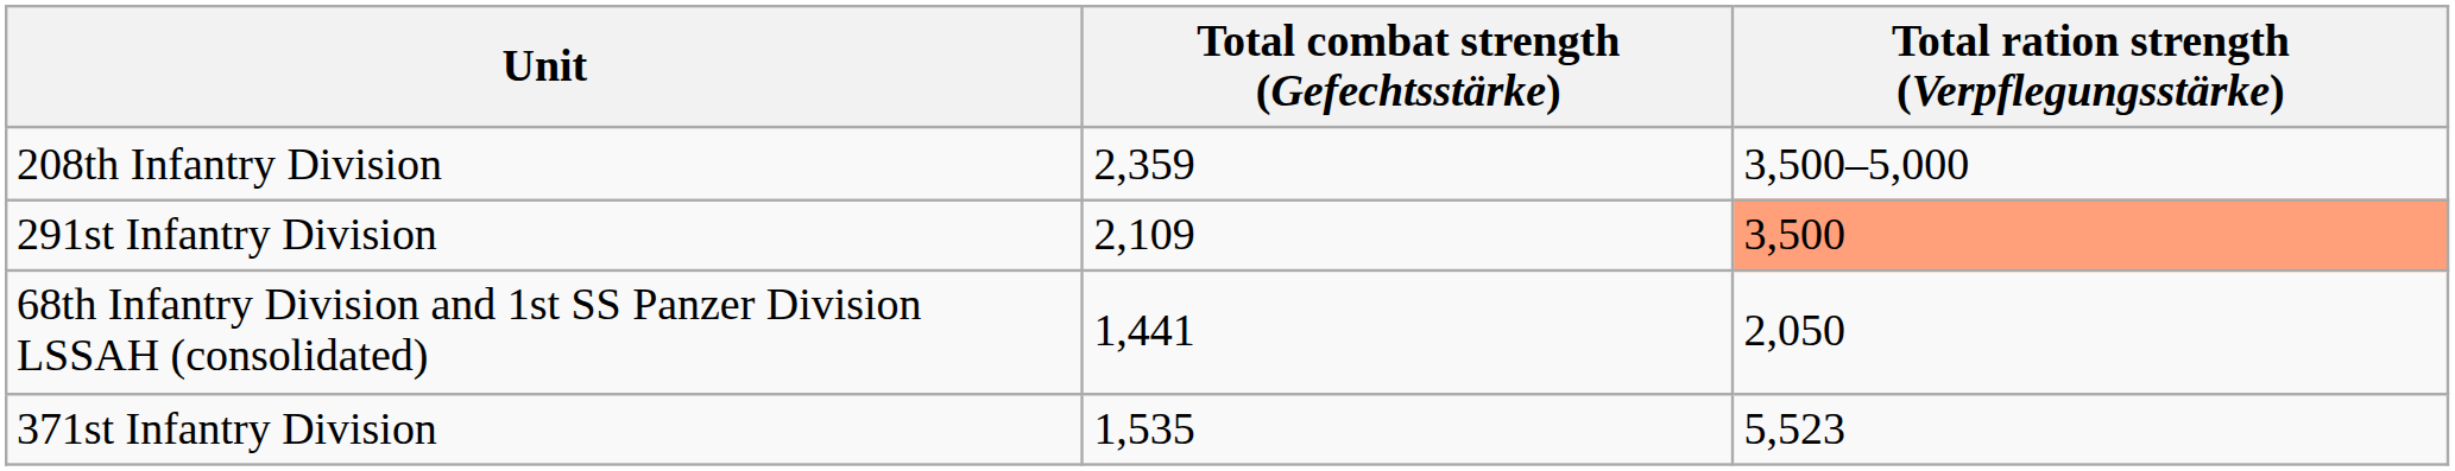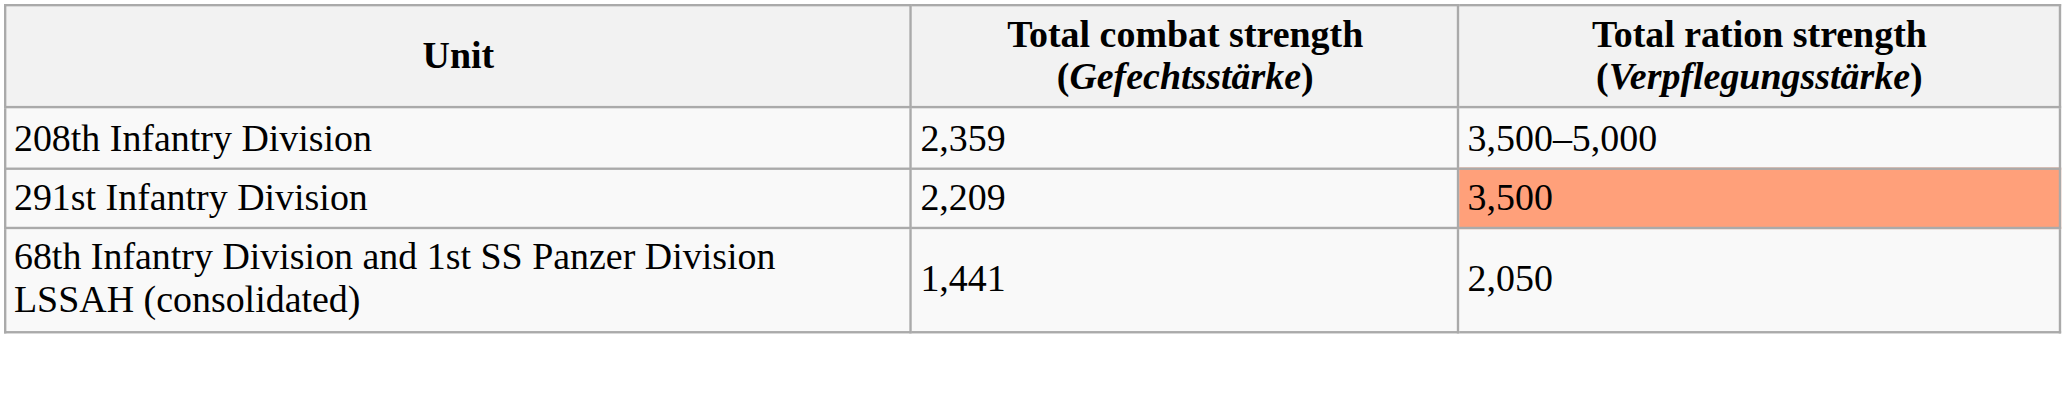291st Infantry Division | Total combat strength (Gefechtsstärke): 2,109 -> 2,209
- row: 371st Infantry Division | 1,535 | 5,523
